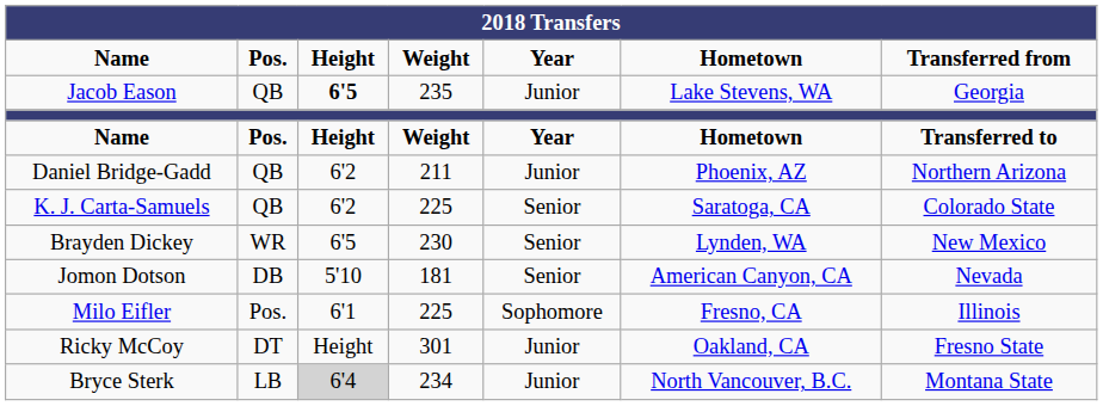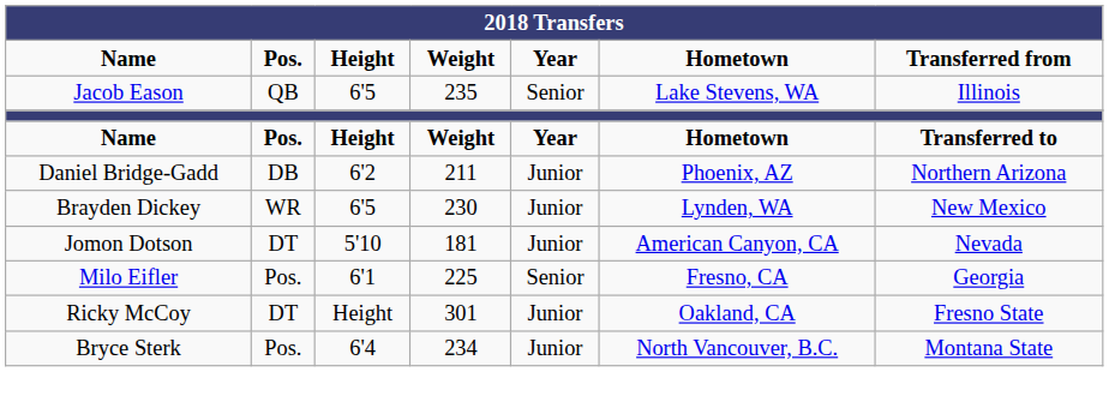Jacob Eason | column 3: bold -> normal
Jacob Eason | column 5: Junior -> Senior
Jacob Eason | column 7: Georgia -> Illinois
Daniel Bridge-Gadd | column 2: QB -> DB
- row: K. J. Carta-Samuels | QB | 6'2 | 225 | Senior | Saratoga, CA | Colorado State
Brayden Dickey | column 5: Senior -> Junior
Jomon Dotson | column 2: DB -> DT
Jomon Dotson | column 5: Senior -> Junior
Milo Eifler | column 5: Sophomore -> Senior
Milo Eifler | column 7: Illinois -> Georgia
Bryce Sterk | column 2: LB -> Pos.
Bryce Sterk | column 3: lightgrey background -> no background
